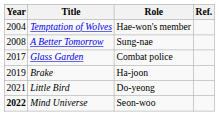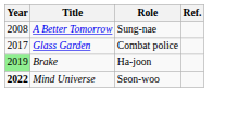- row: 2004 | Temptation of Wolves | Hae-won's member
Brake | Year: no background -> lightgreen background
- row: 2021 | Little Bird | Do-yeong
